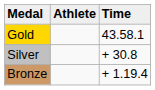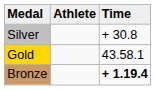rows swapped: Gold <-> Silver
Bronze | Time: normal -> bold
